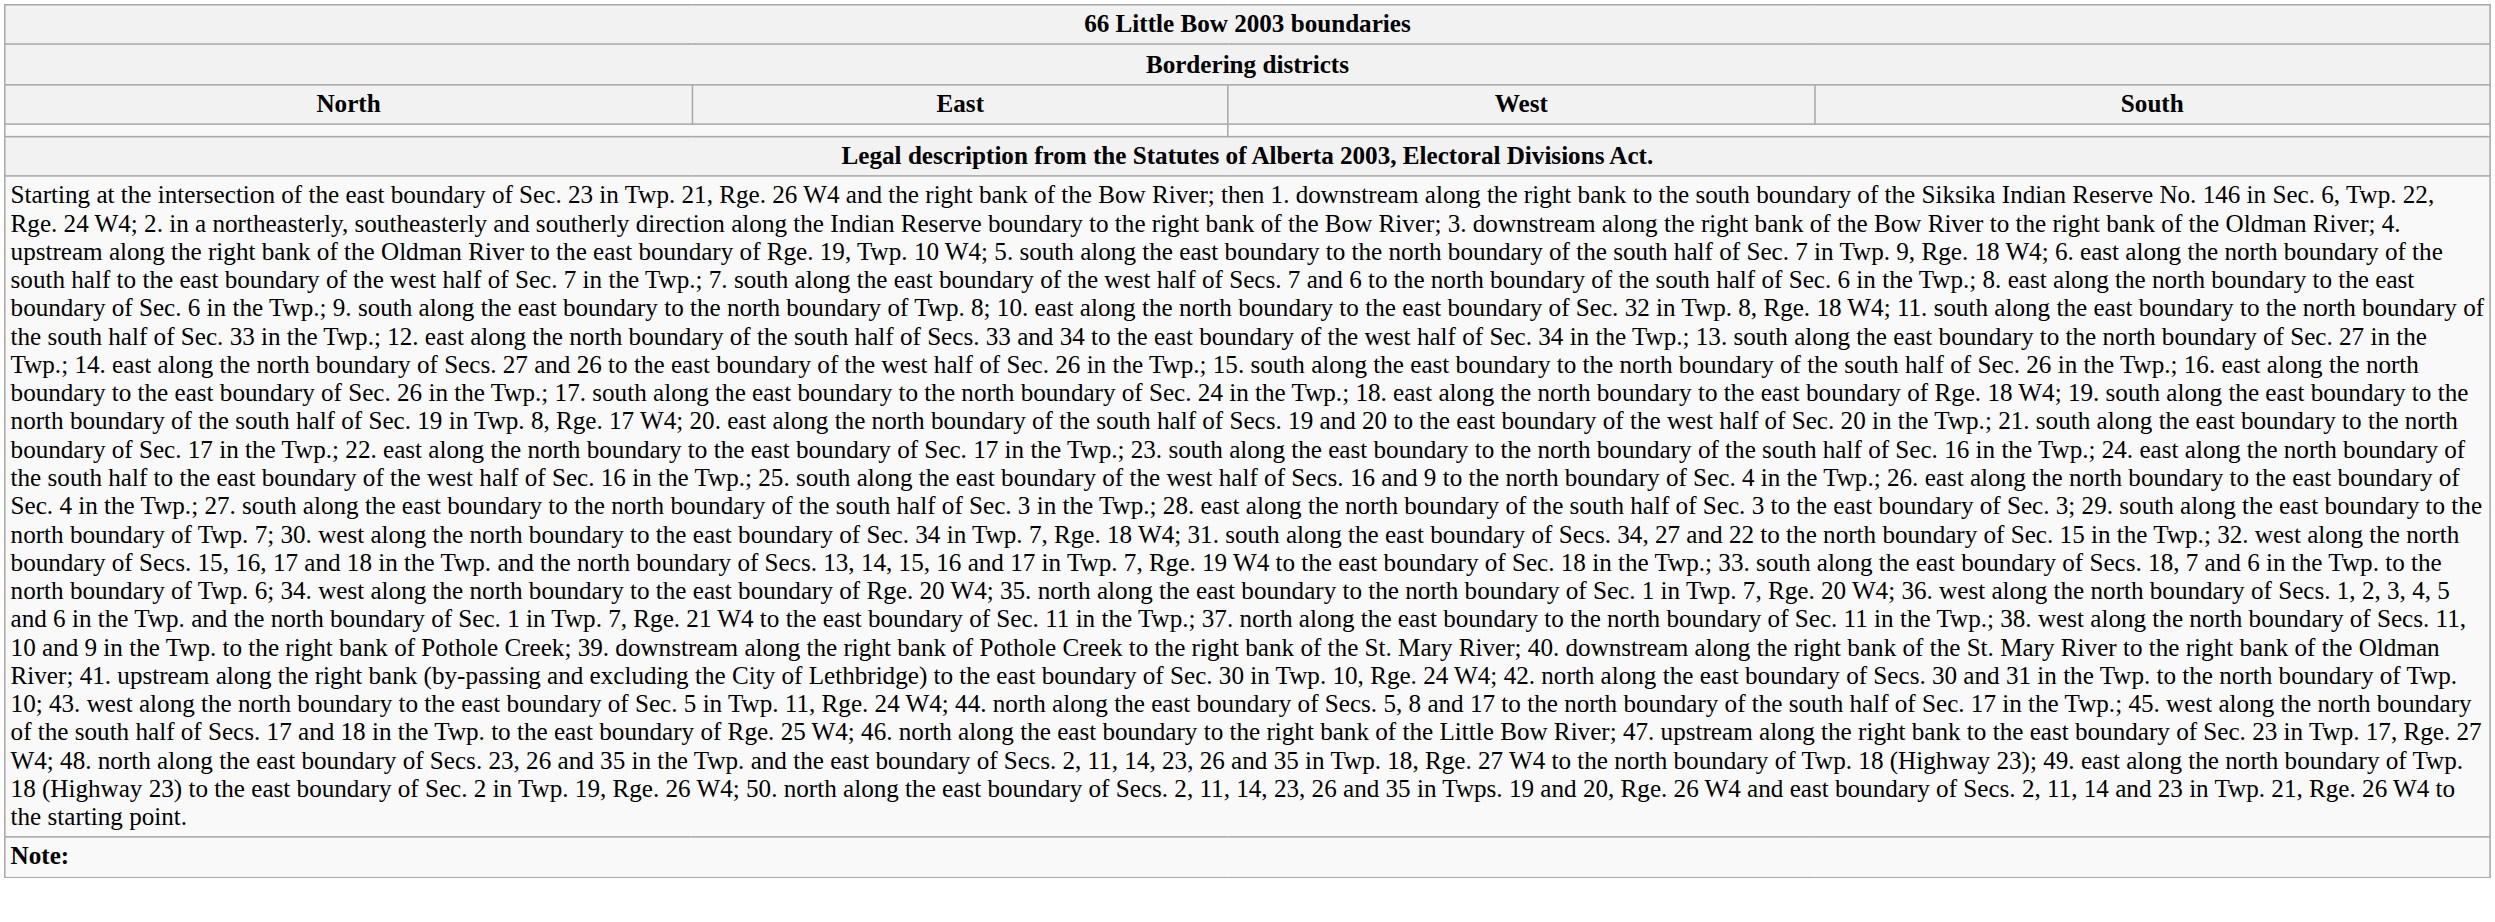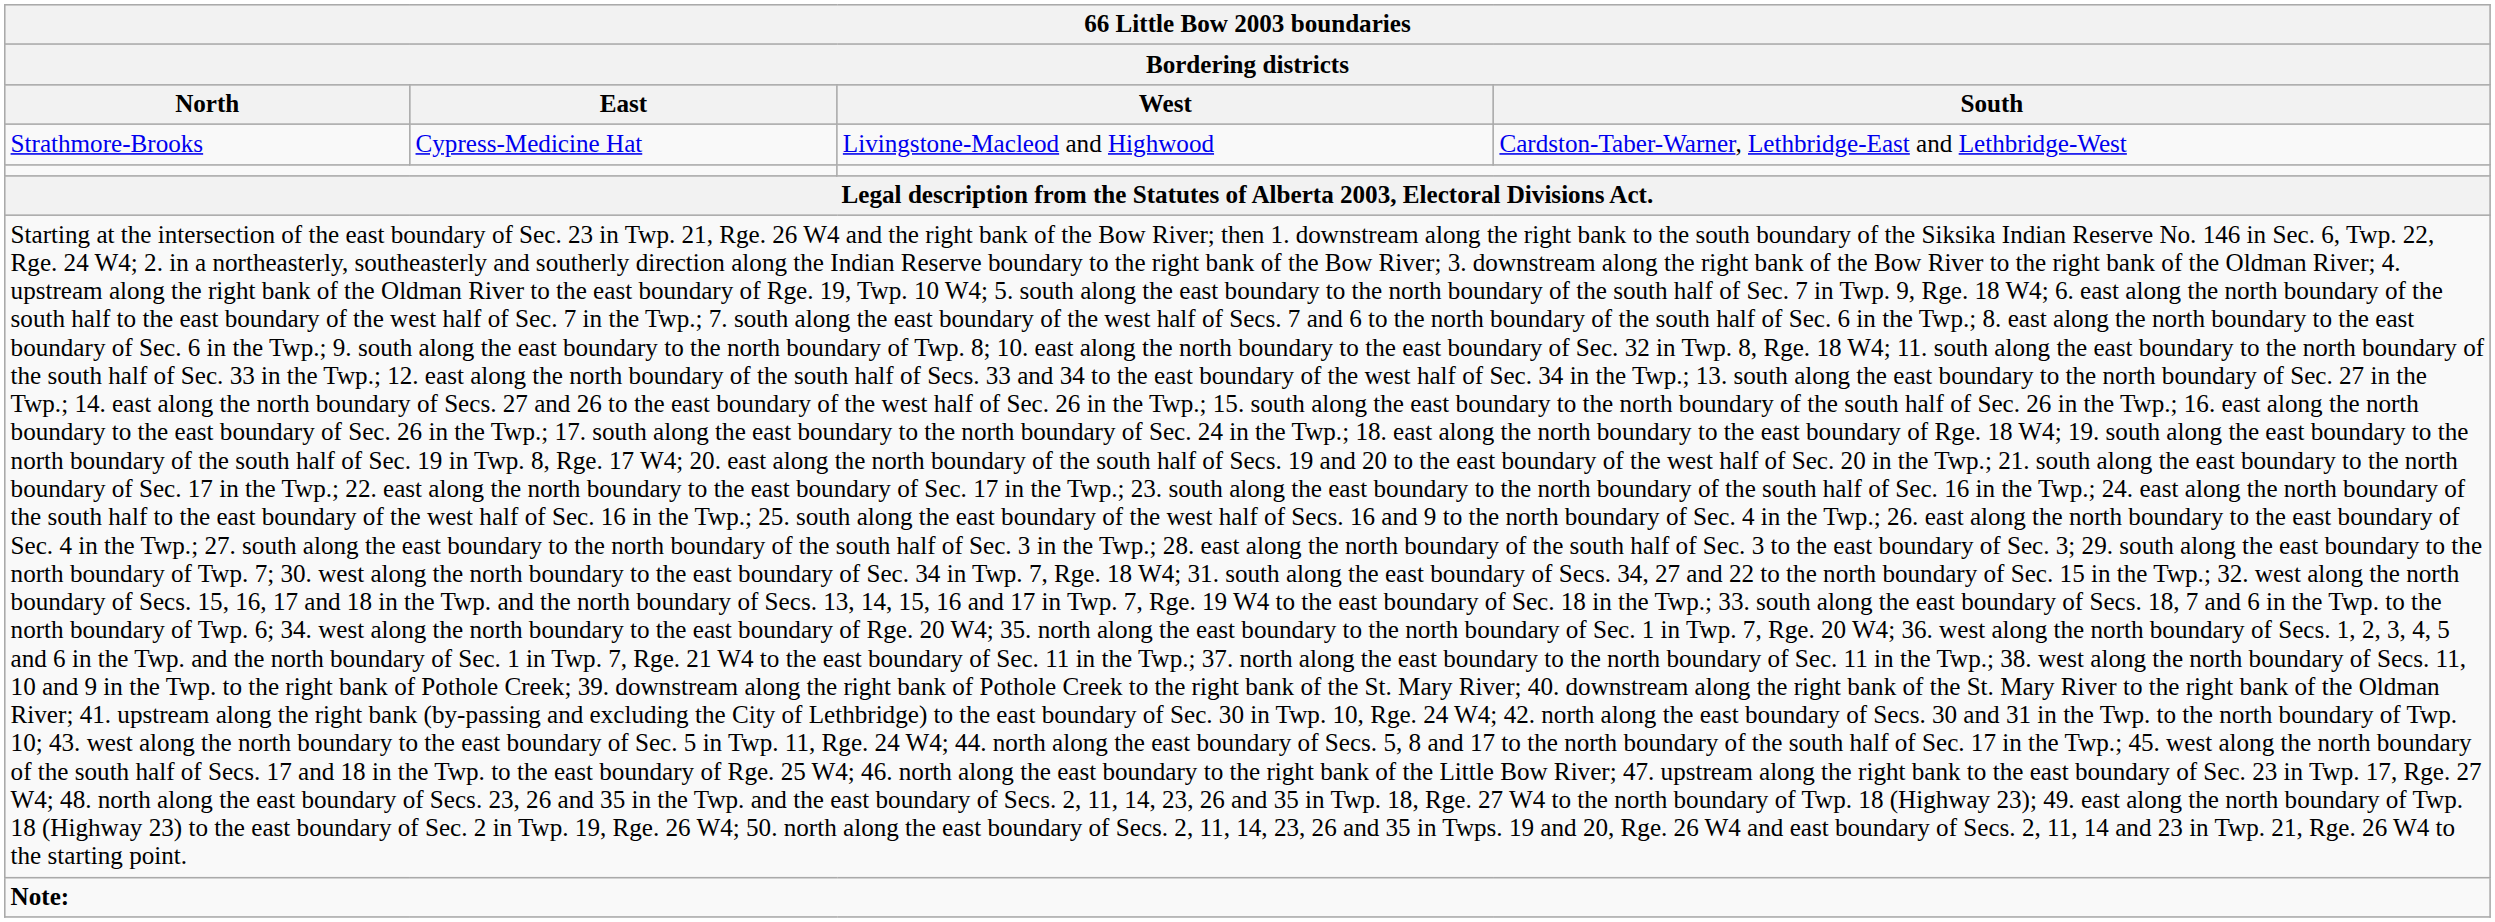+ row: Strathmore-Brooks | Cypress-Medicine Hat | Livingstone-Macleod and Highwood | Cardston-Taber-Warner, Lethbridge-East and Lethbridge-West
